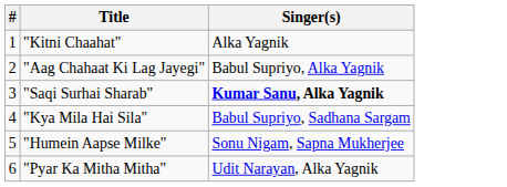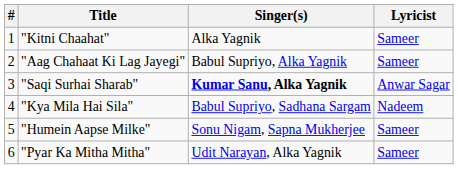+ column: Lyricist | Sameer | Sameer | Anwar Sagar | Nadeem | Sameer | Sameer
